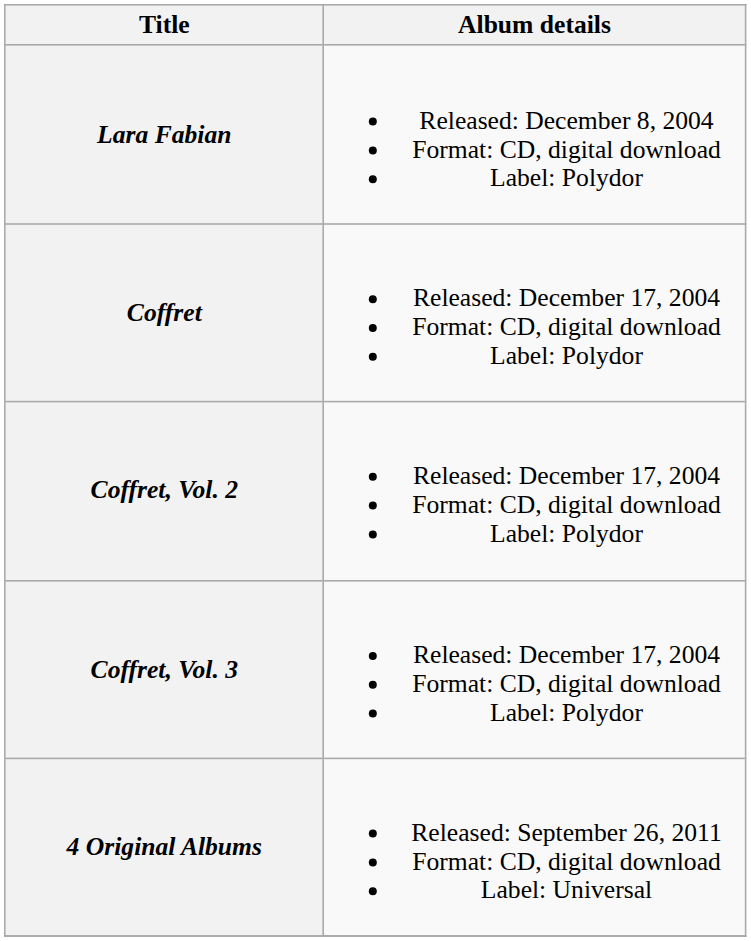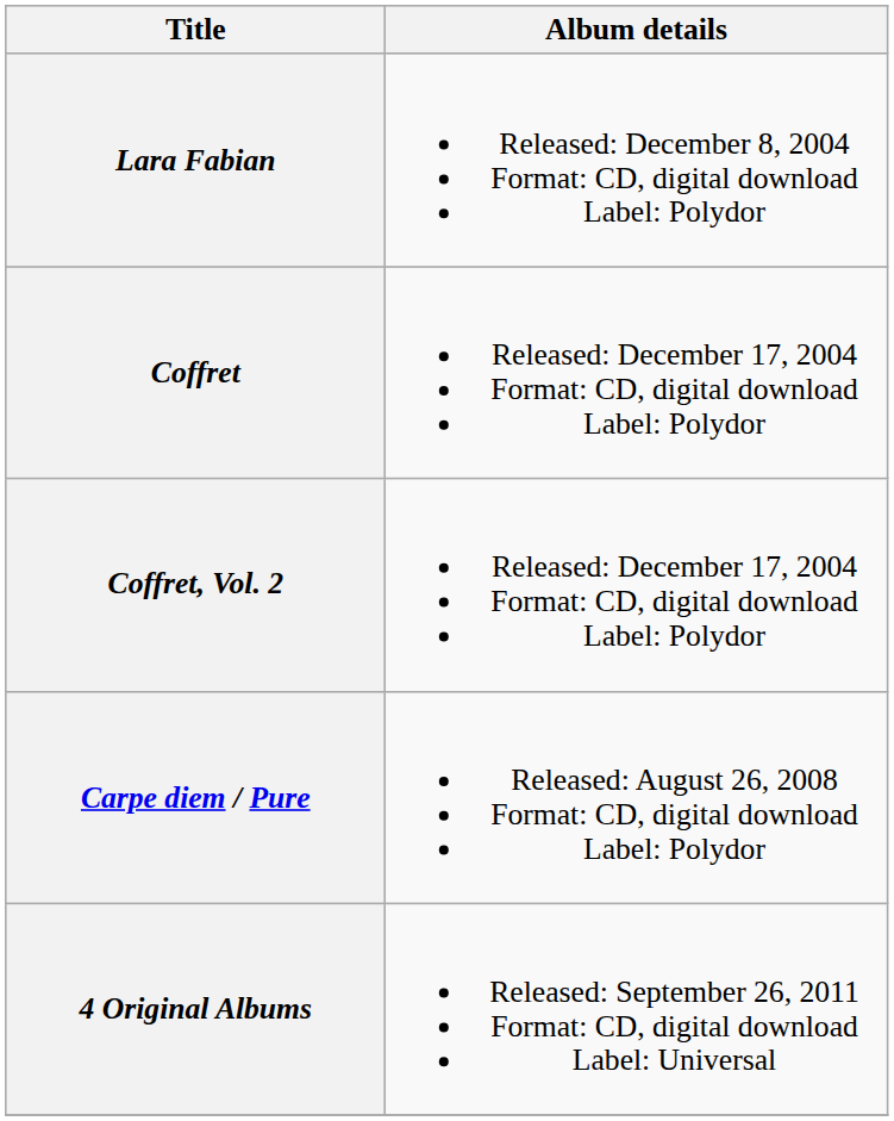- row: Coffret, Vol. 3 | Released: December 17, 2004 Format: CD, digital download Label: Polydor
+ row: Carpe diem / Pure | Released: August 26, 2008 Format: CD, digital download Label: Polydor
